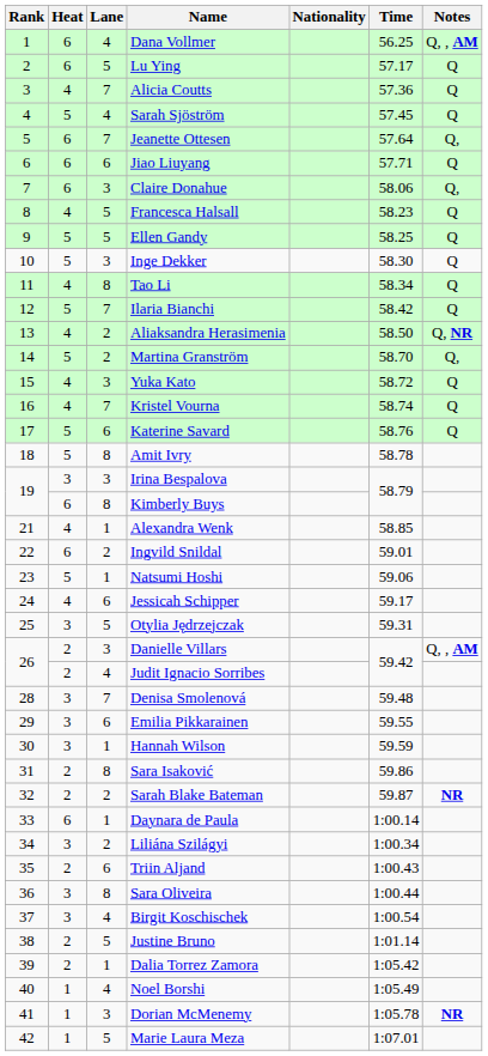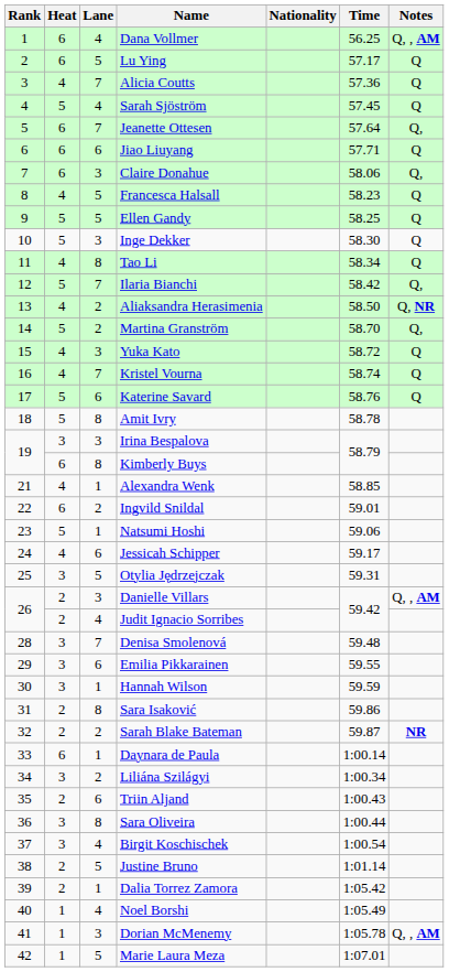Ilaria Bianchi | Notes: Q -> Q,
Dorian McMenemy | Notes: NR -> Q, , AM
